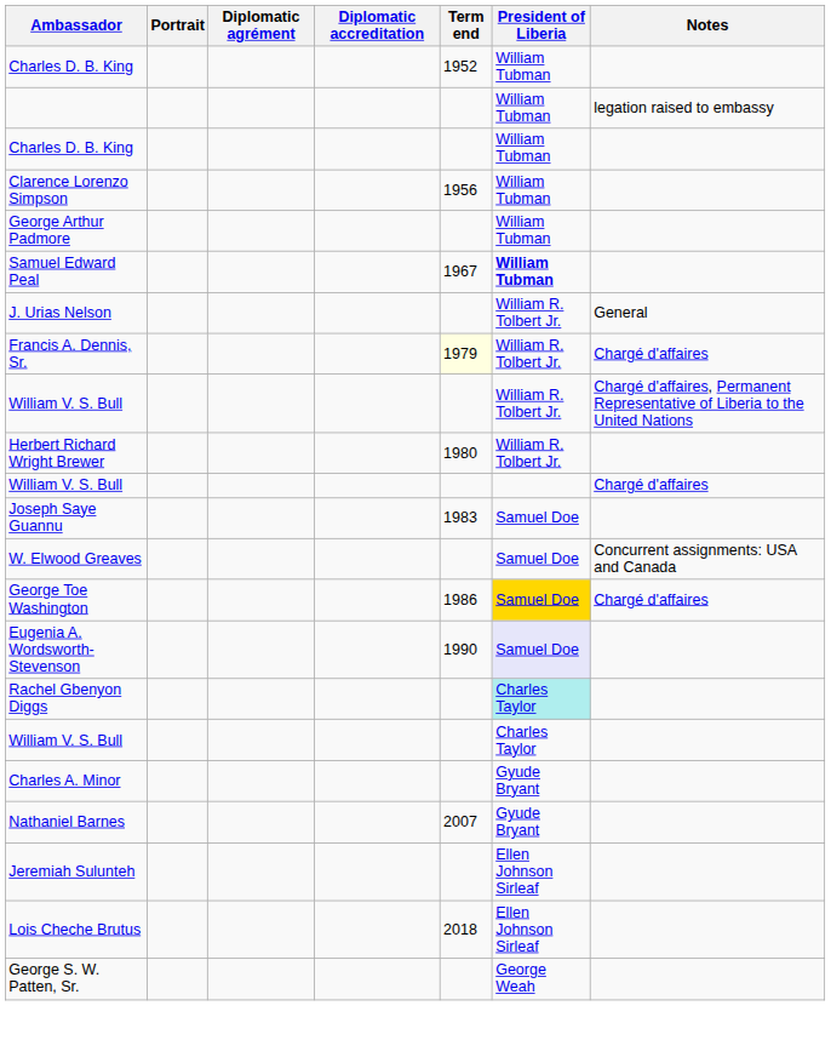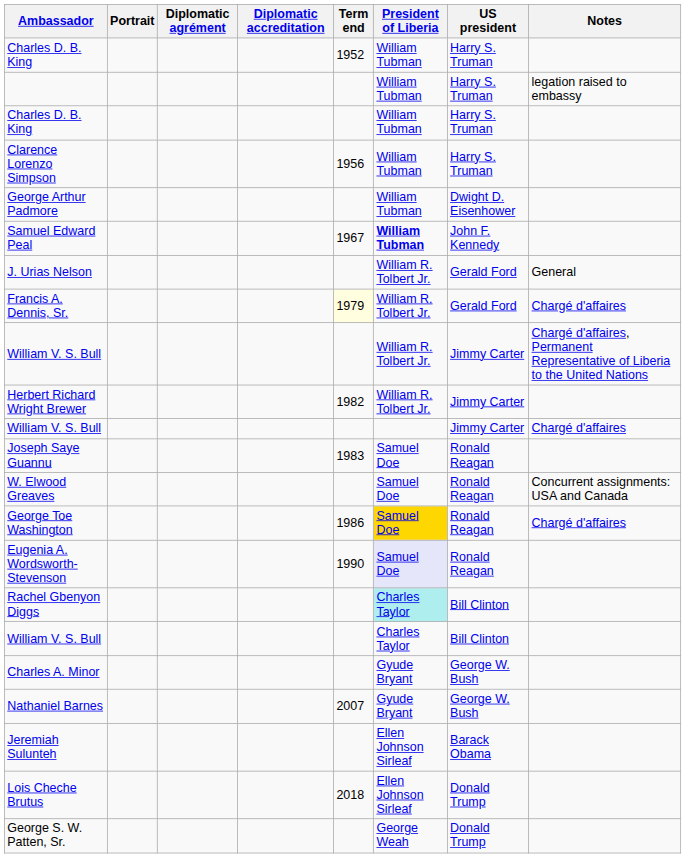+ column: US president | Harry S. Truman | Harry S. Truman | Harry S. Truman | Harry S. Truman | Dwight D. Eisenhower | John F. Kennedy | Gerald Ford | Gerald Ford | Jimmy Carter | Jimmy Carter | Jimmy Carter | Ronald Reagan | Ronald Reagan | Ronald Reagan | Ronald Reagan | Bill Clinton | Bill Clinton | George W. Bush | George W. Bush | Barack Obama | Donald Trump | Donald Trump
Herbert Richard Wright Brewer | Term end: 1980 -> 1982
